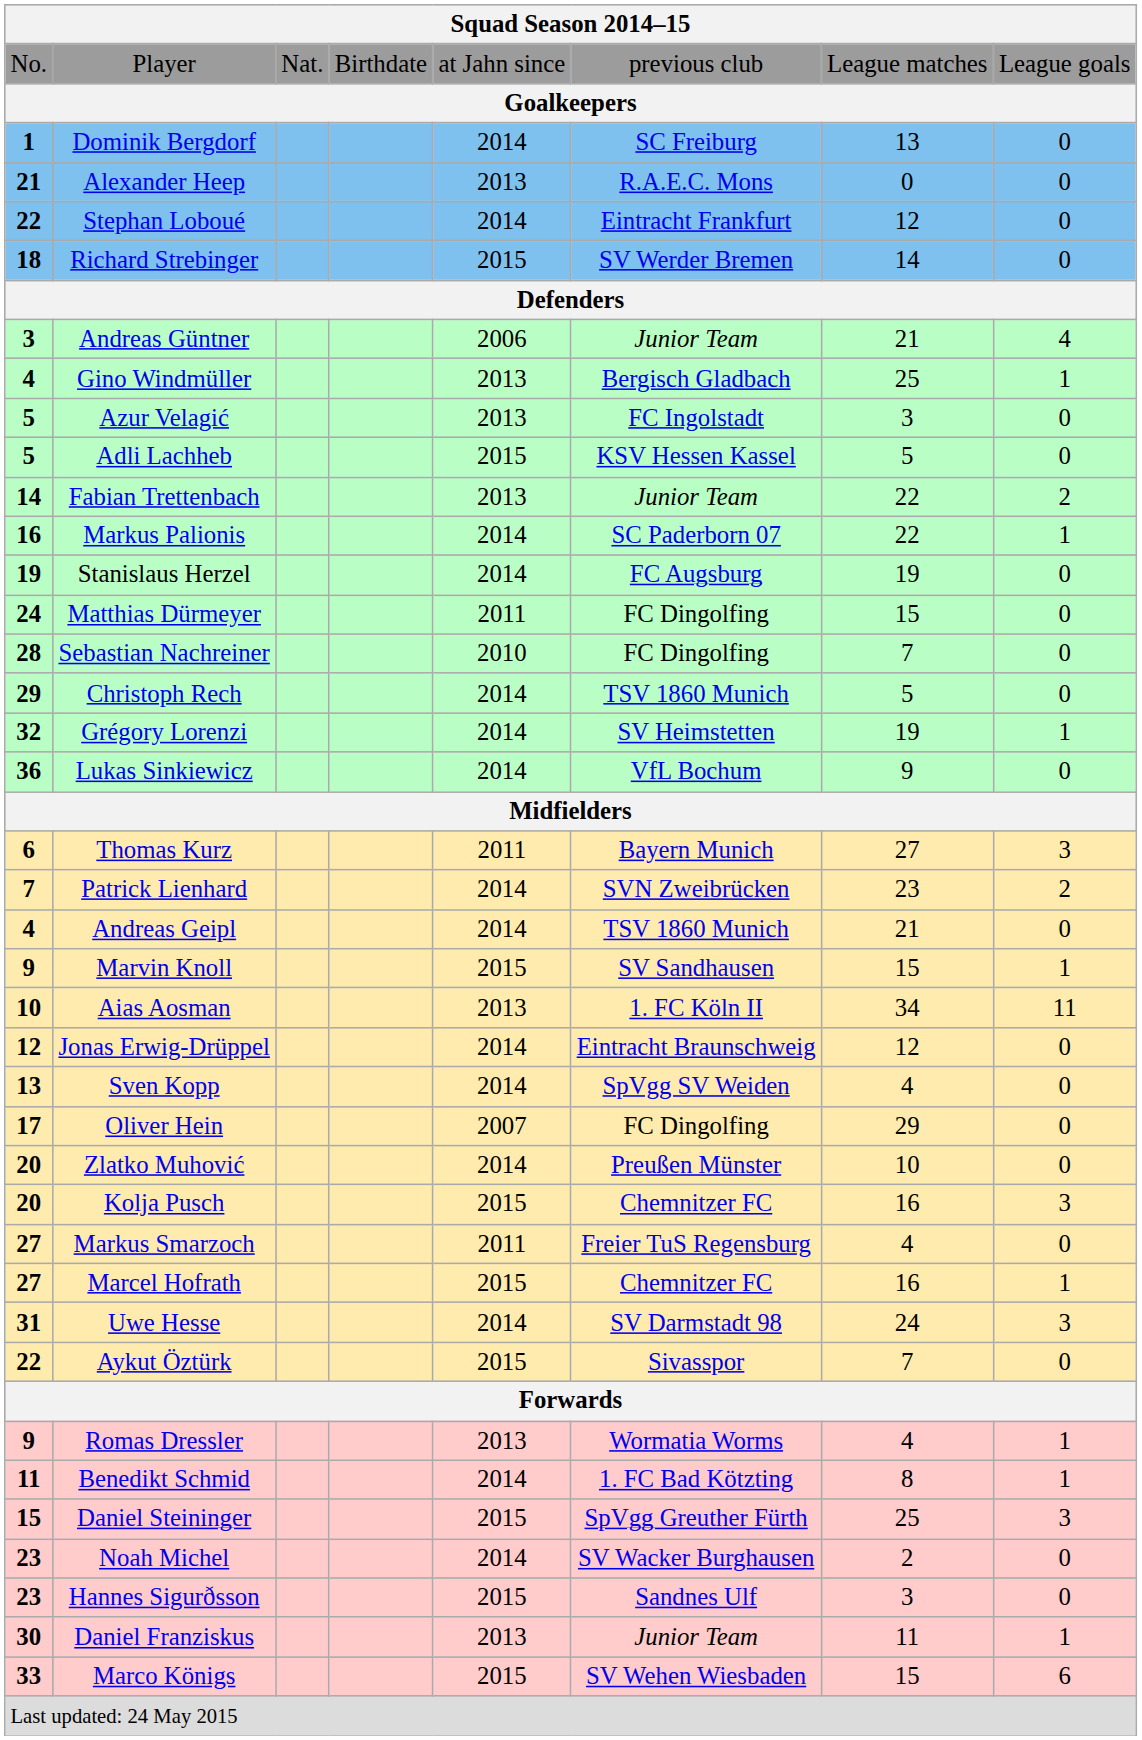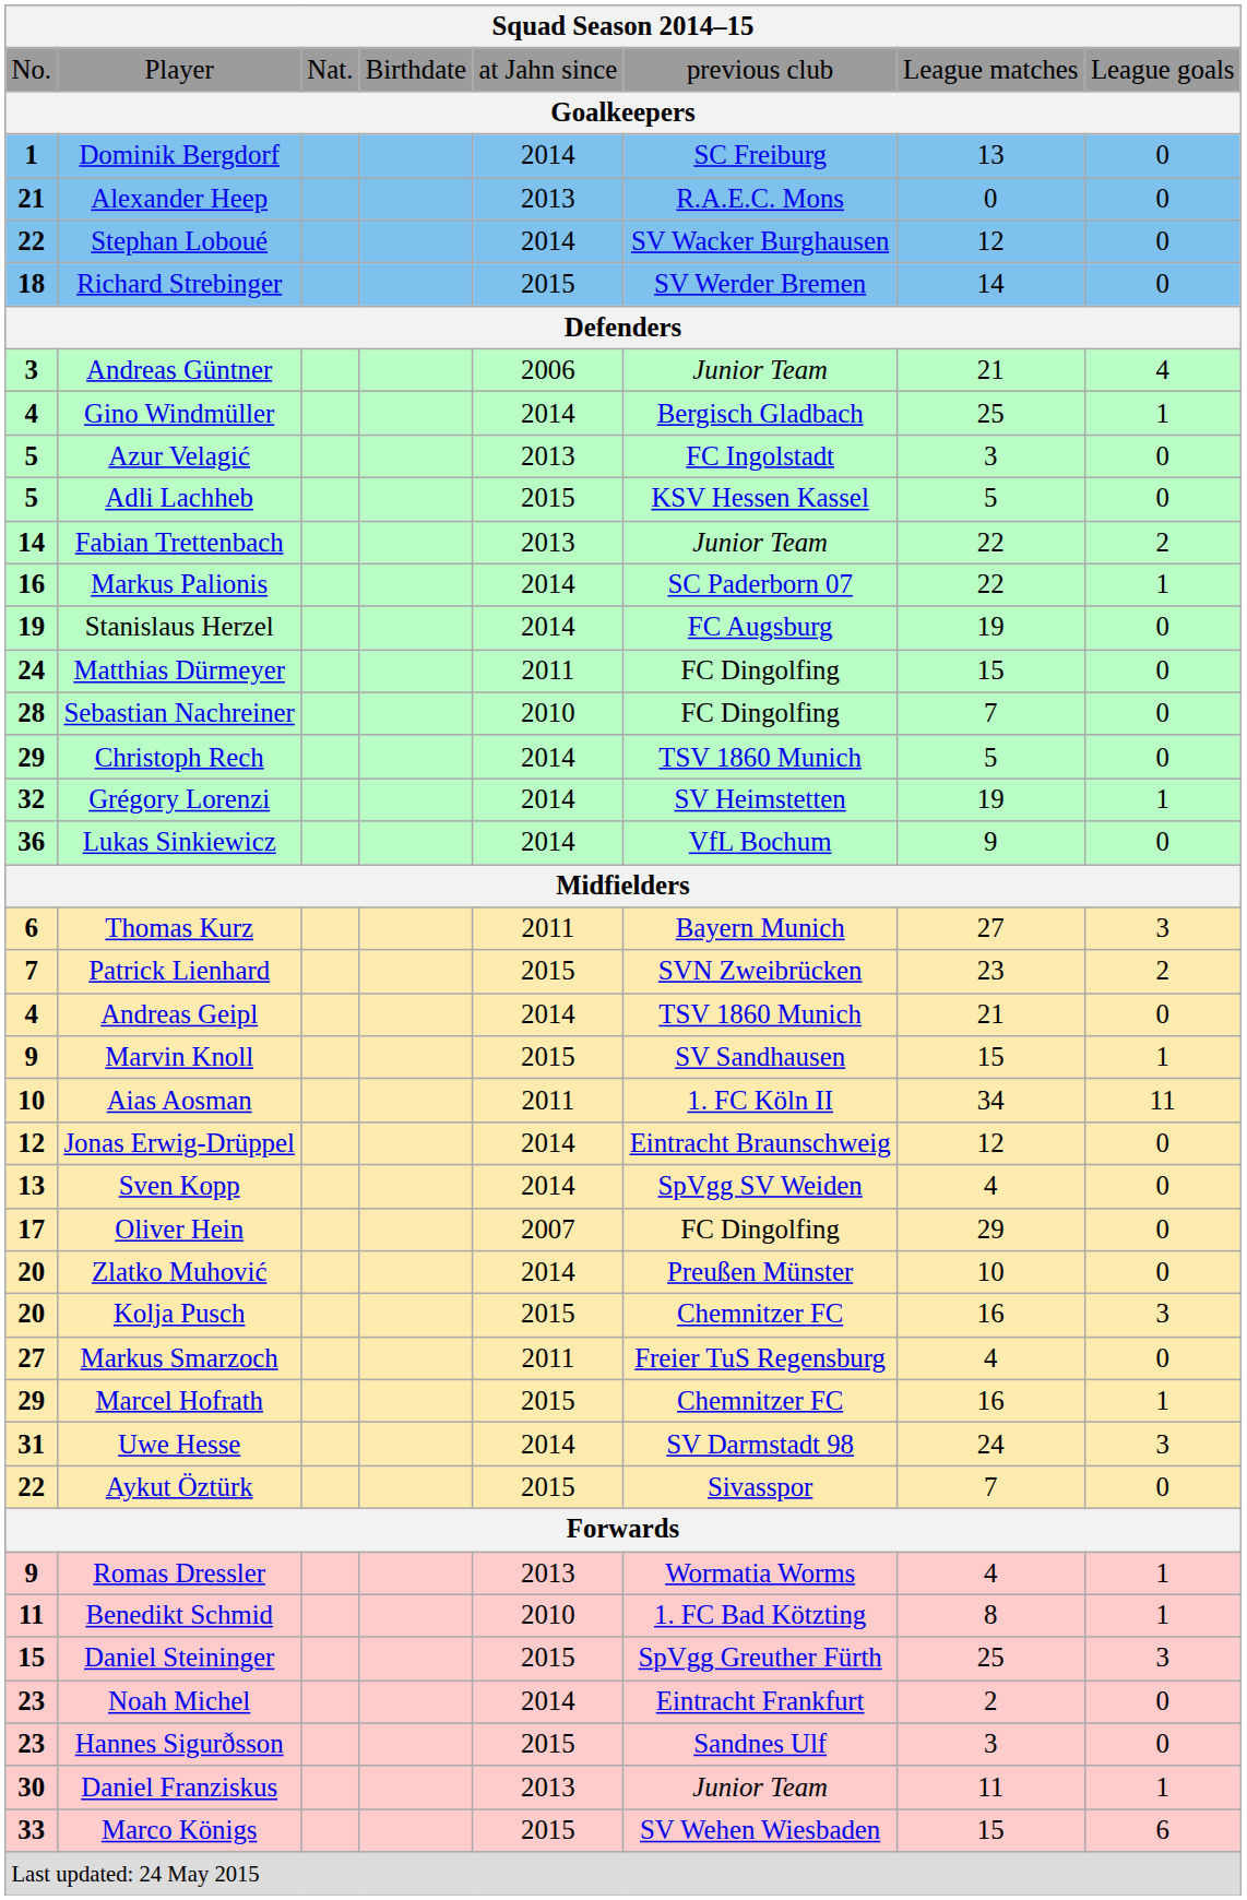Stephan Loboué | column 6: Eintracht Frankfurt -> SV Wacker Burghausen
Gino Windmüller | column 5: 2013 -> 2014
Patrick Lienhard | column 5: 2014 -> 2015
Aias Aosman | column 5: 2013 -> 2011
Marcel Hofrath | column 1: 27 -> 29
Benedikt Schmid | column 5: 2014 -> 2010
Noah Michel | column 6: SV Wacker Burghausen -> Eintracht Frankfurt
